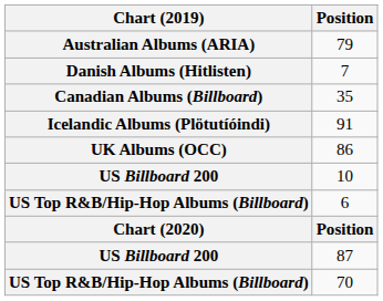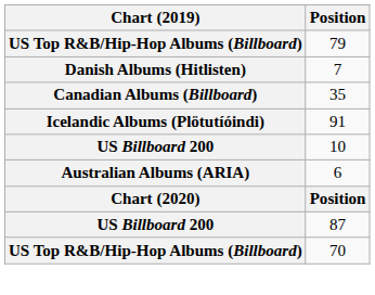79 | Chart (2019): Australian Albums (ARIA) -> US Top R&B/Hip-Hop Albums (Billboard)
- row: UK Albums (OCC) | 86
6 | Chart (2019): US Top R&B/Hip-Hop Albums (Billboard) -> Australian Albums (ARIA)
